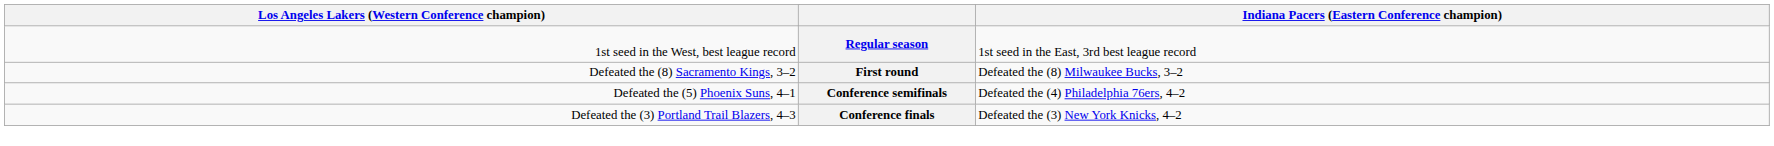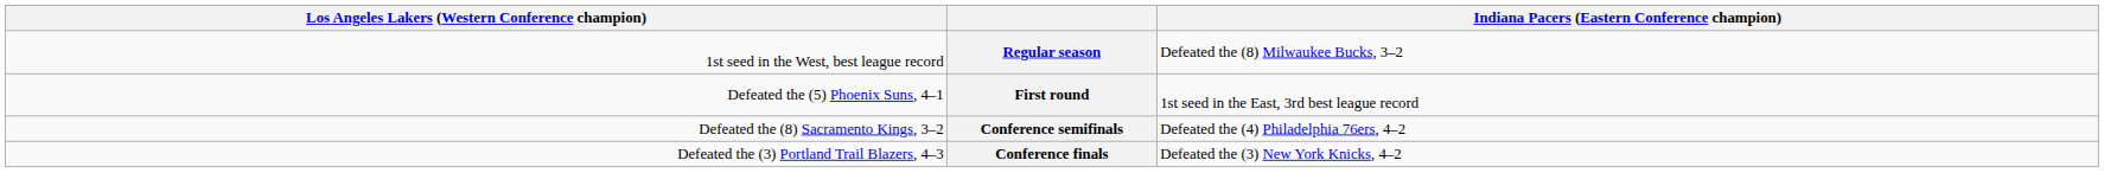Regular season | column 4: 1st seed in the East, 3rd best league record -> Defeated the (8) Milwaukee Bucks, 3–2
First round | column 1: Defeated the (8) Sacramento Kings, 3–2 -> Defeated the (5) Phoenix Suns, 4–1
First round | column 4: Defeated the (8) Milwaukee Bucks, 3–2 -> 1st seed in the East, 3rd best league record
Conference semifinals | column 1: Defeated the (5) Phoenix Suns, 4–1 -> Defeated the (8) Sacramento Kings, 3–2
